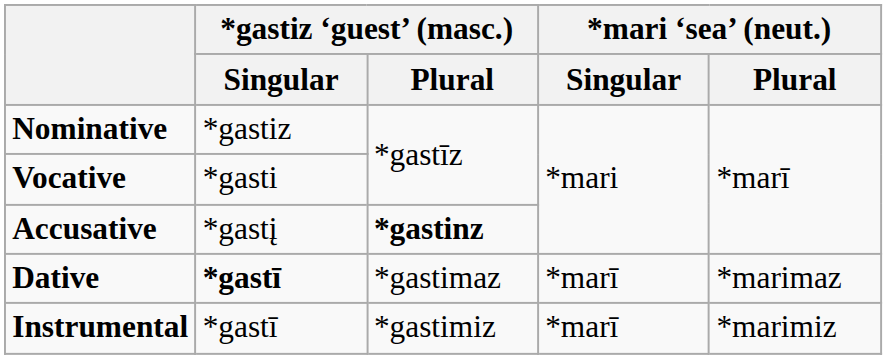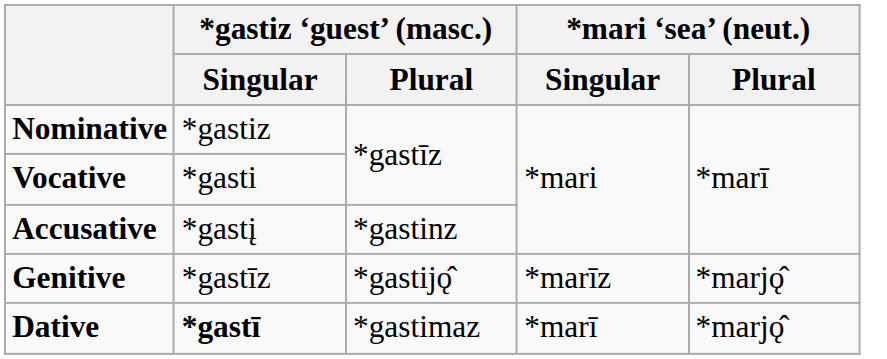Accusative | *gastiz ‘guest’ (masc.) / Plural: bold -> normal
+ row: Genitive | *gastīz | *gastijǫ̂ | *marīz | *marjǫ̂
Dative | *mari ‘sea’ (neut.) / Plural: *marimaz -> *marjǫ̂
- row: Instrumental | *gastī | *gastimiz | *marī | *marimiz
